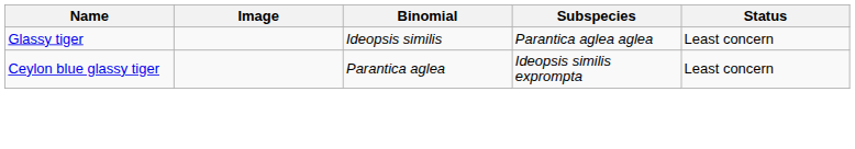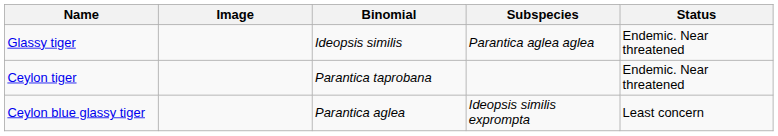Glassy tiger | Status: Least concern -> Endemic. Near threatened
+ row: Ceylon tiger | Parantica taprobana | Endemic. Near threatened
